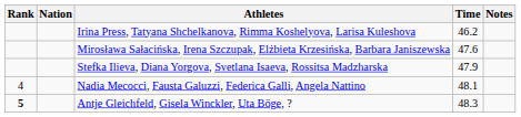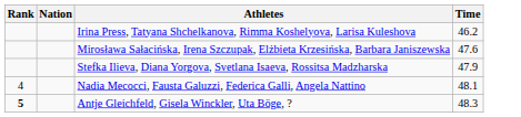- column: Notes
